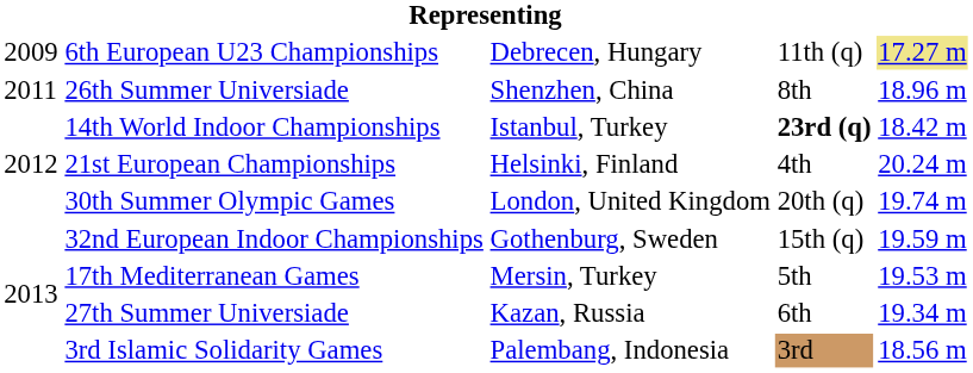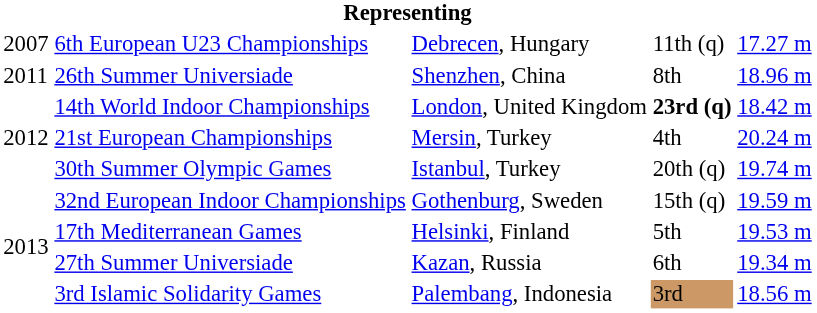6th European U23 Championships | column 1: 2009 -> 2007
6th European U23 Championships | column 5: khaki background -> no background
14th World Indoor Championships | column 3: Istanbul, Turkey -> London, United Kingdom
21st European Championships | column 3: Helsinki, Finland -> Mersin, Turkey
30th Summer Olympic Games | column 3: London, United Kingdom -> Istanbul, Turkey
17th Mediterranean Games | column 3: Mersin, Turkey -> Helsinki, Finland
